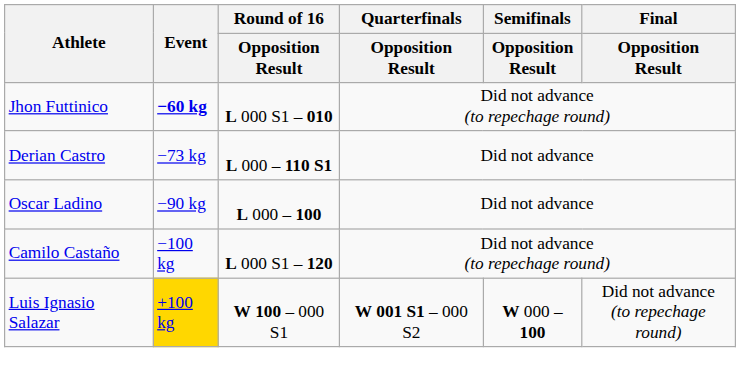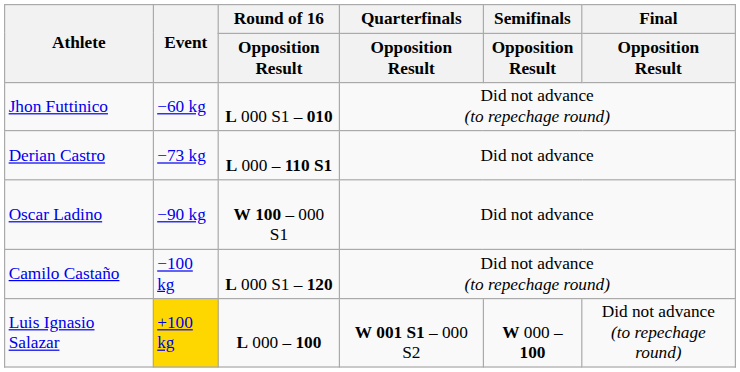Jhon Futtinico | Event: bold -> normal
Oscar Ladino | Round of 16 / Opposition Result: L 000 – 100 -> W 100 – 000 S1
Luis Ignasio Salazar | Round of 16 / Opposition Result: W 100 – 000 S1 -> L 000 – 100
